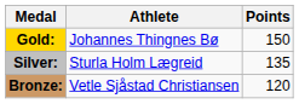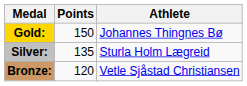columns swapped: Athlete <-> Points
